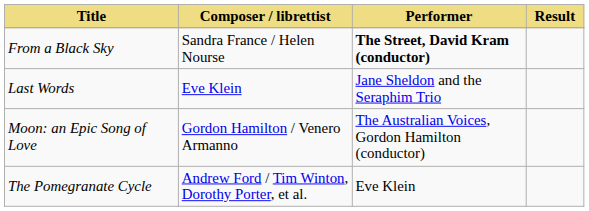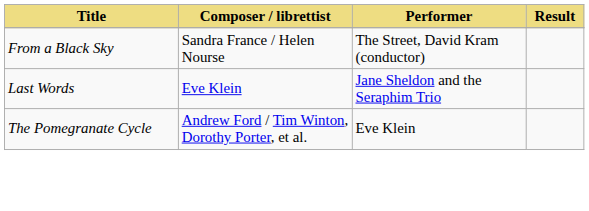From a Black Sky | Performer: bold -> normal
- row: Moon: an Epic Song of Love | Gordon Hamilton / Venero Armanno | The Australian Voices, Gordon Hamilton (conductor)
